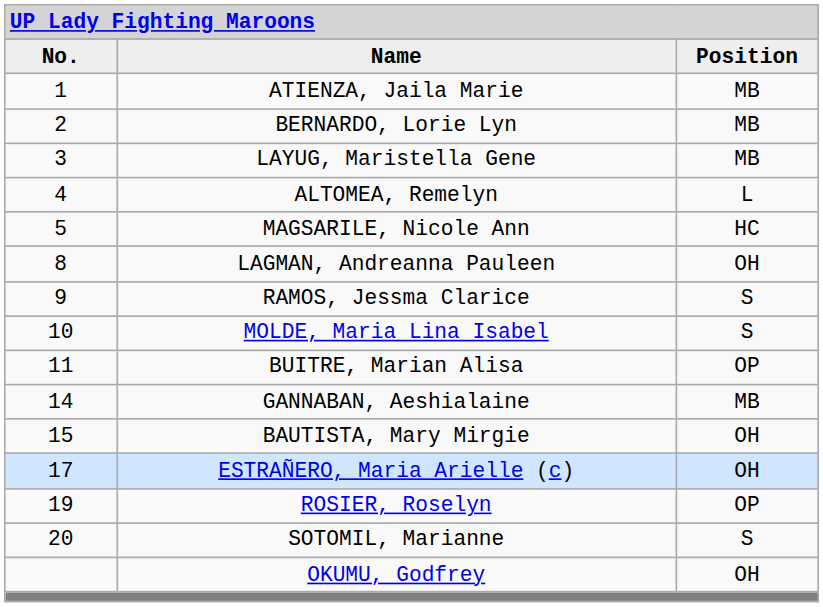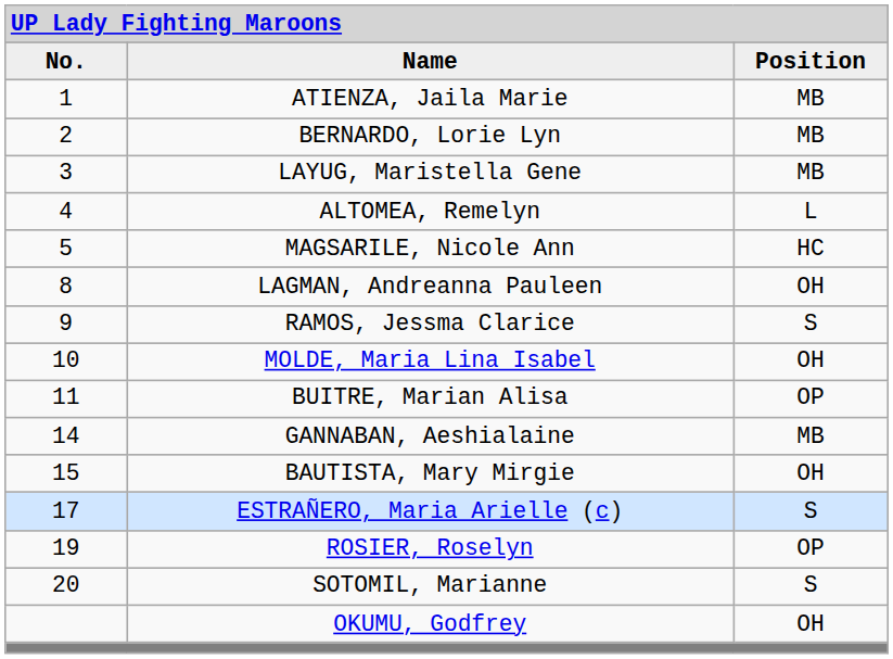MOLDE, Maria Lina Isabel | column 3: S -> OH
ESTRAÑERO, Maria Arielle (c) | column 3: OH -> S
